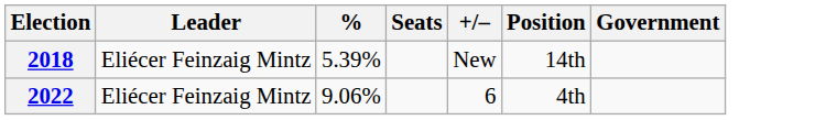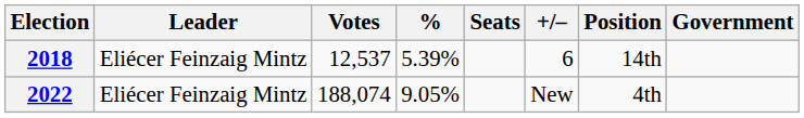+ column: Votes | 12,537 | 188,074
2018 | +/–: New -> 6
2022 | %: 9.06% -> 9.05%
2022 | +/–: 6 -> New
